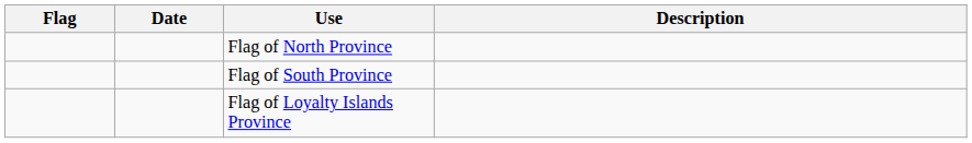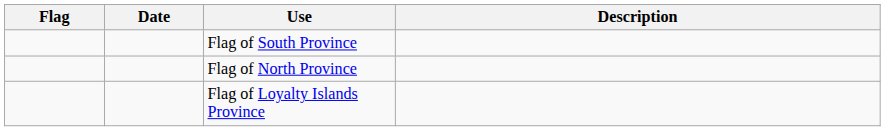rows swapped: Flag of South Province <-> Flag of North Province
